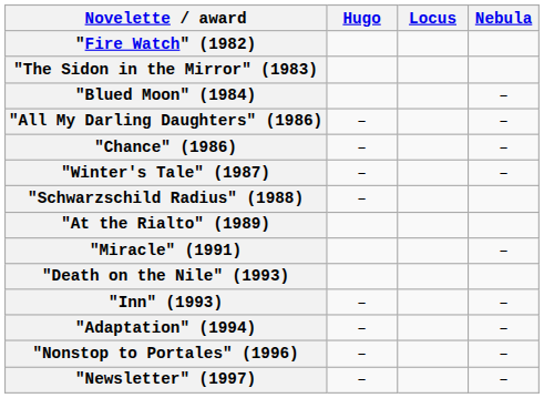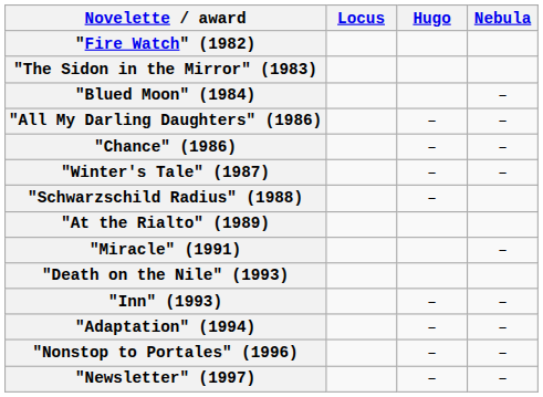columns swapped: Hugo <-> Locus
